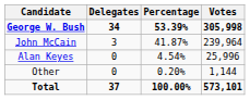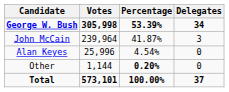columns swapped: Votes <-> Delegates
Other | Percentage: normal -> bold
